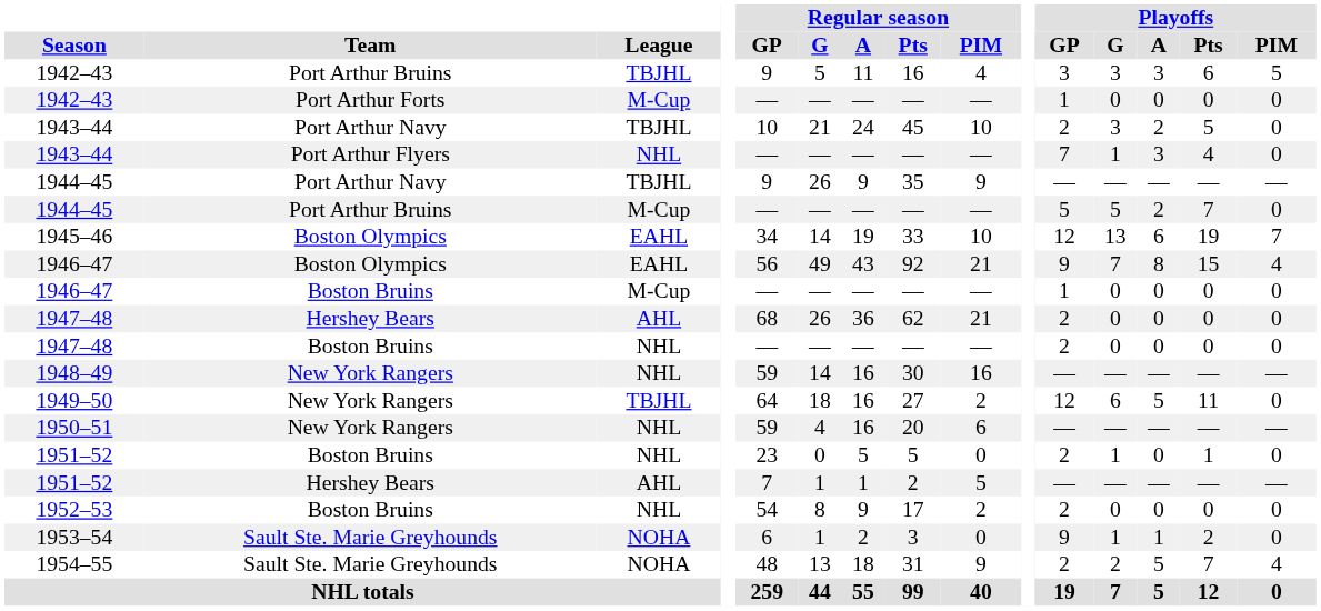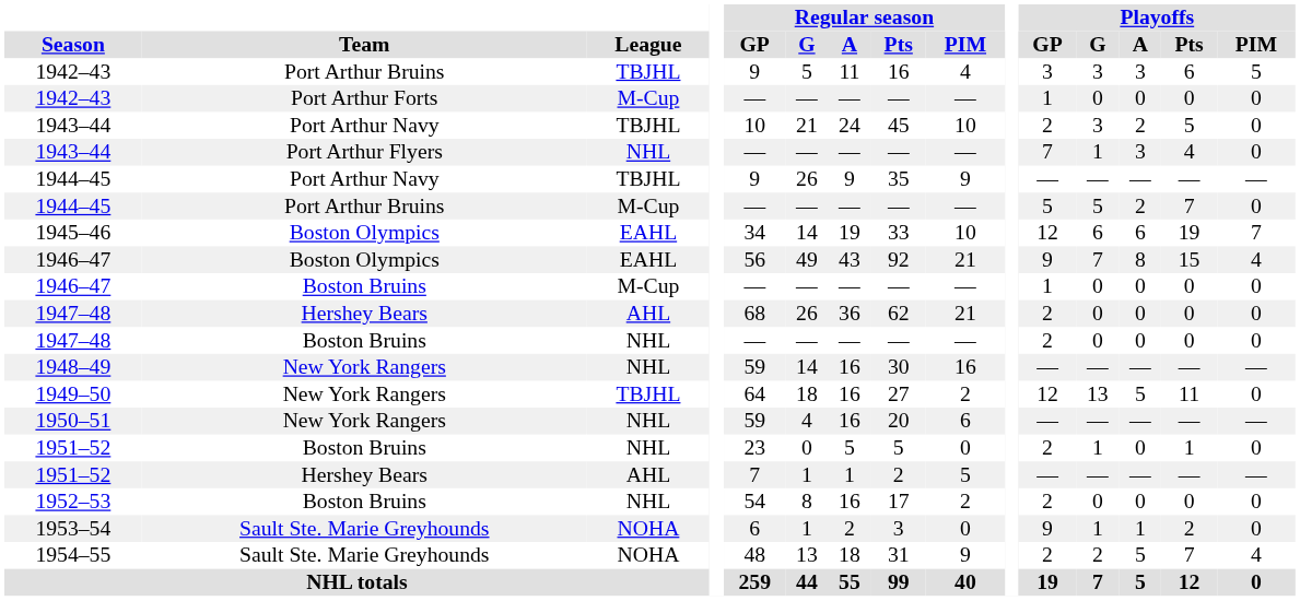1945–46 | Playoffs / G: 13 -> 6
1949–50 | Playoffs / G: 6 -> 13
1952–53 | Regular season / A: 9 -> 16
